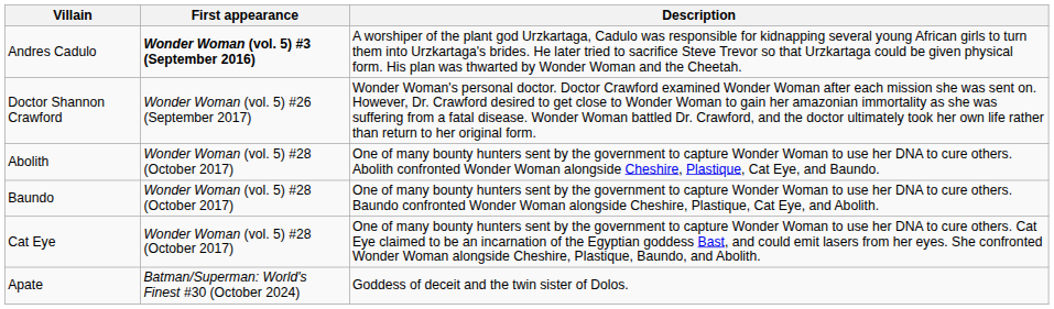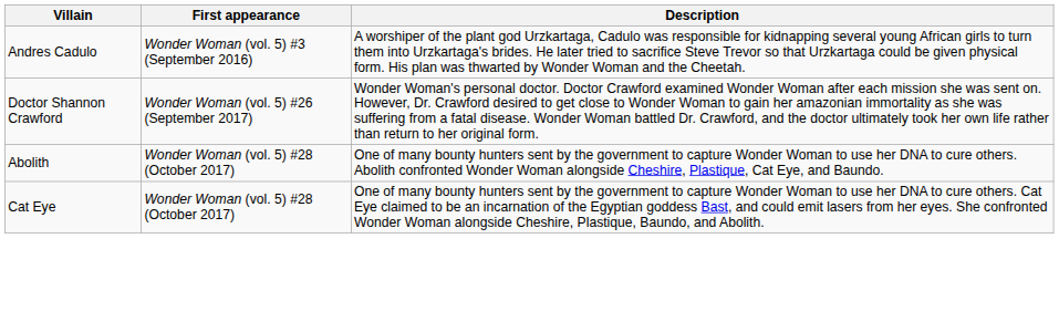Andres Cadulo | First appearance: bold -> normal
- row: Baundo | Wonder Woman (vol. 5) #28 (October 2017) | One of many bounty hunters sent by the government to capture Wonder Woman to use her DNA to cure others. Baundo confronted Wonder Woman alongside Cheshire, Plastique, Cat Eye, and Abolith.
- row: Apate | Batman/Superman: World's Finest #30 (October 2024) | Goddess of deceit and the twin sister of Dolos.
